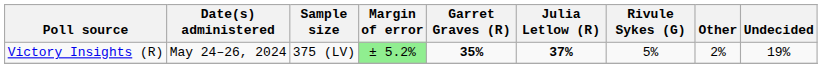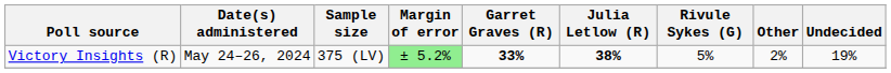Victory Insights (R) | Garret Graves (R): 35% -> 33%
Victory Insights (R) | Julia Letlow (R): 37% -> 38%
